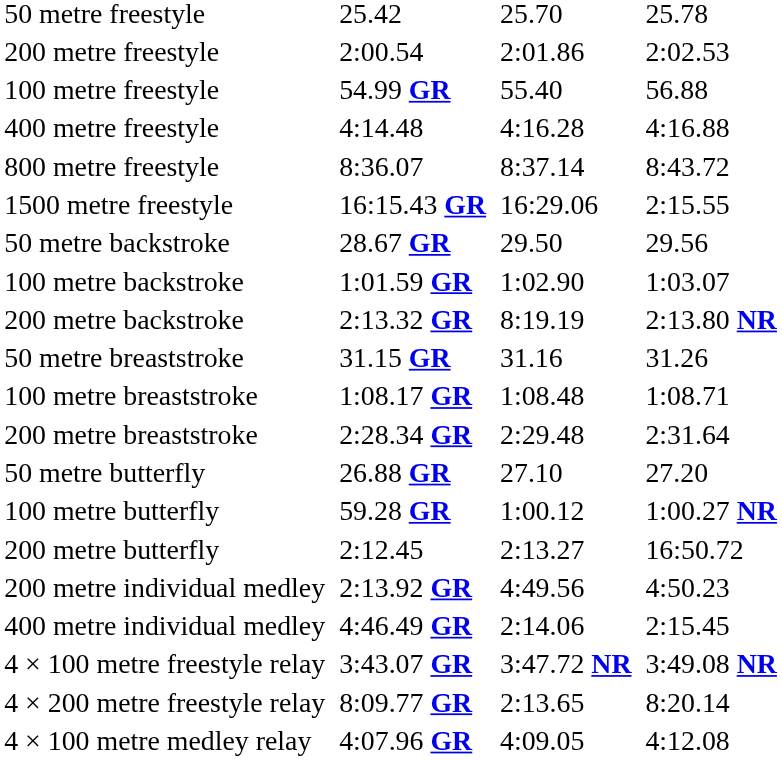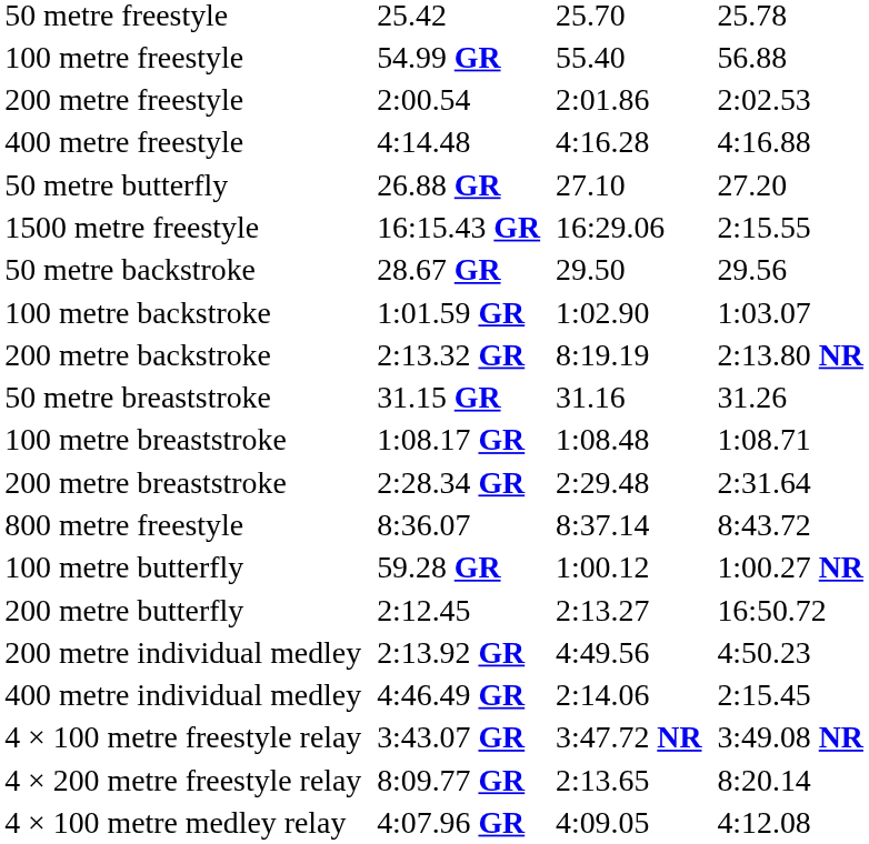rows swapped: 100 metre freestyle <-> 200 metre freestyle
rows swapped: 800 metre freestyle <-> 50 metre butterfly
